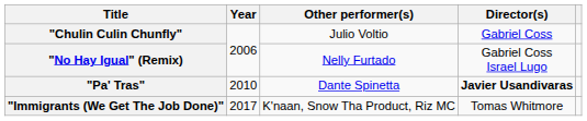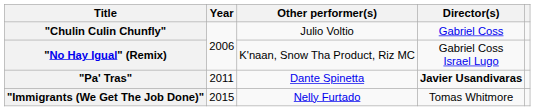"No Hay Igual" (Remix) | Other performer(s): Nelly Furtado -> K'naan, Snow Tha Product, Riz MC
"Pa' Tras" | Year: 2010 -> 2011
"Immigrants (We Get The Job Done)" | Year: 2017 -> 2015
"Immigrants (We Get The Job Done)" | Other performer(s): K'naan, Snow Tha Product, Riz MC -> Nelly Furtado
